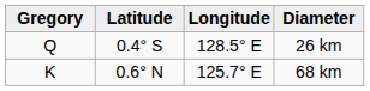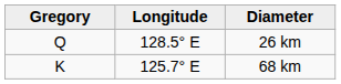- column: Latitude | 0.4° S | 0.6° N
